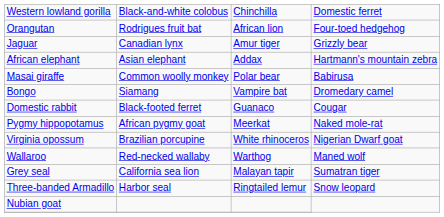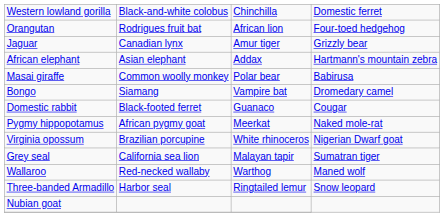rows swapped: Grey seal <-> Wallaroo
